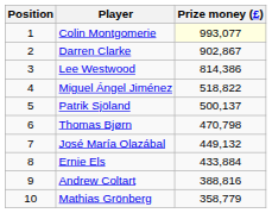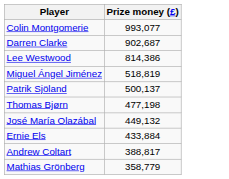- column: Position | 1 | 2 | 3 | 4 | 5 | 6 | 7 | 8 | 9 | 10
Colin Montgomerie | Prize money (£): lightyellow background -> no background
Darren Clarke | Prize money (£): 902,867 -> 902,687
Miguel Ángel Jiménez | Prize money (£): 518,822 -> 518,819
Thomas Bjørn | Prize money (£): 470,798 -> 477,198
Andrew Coltart | Prize money (£): 388,816 -> 388,817
